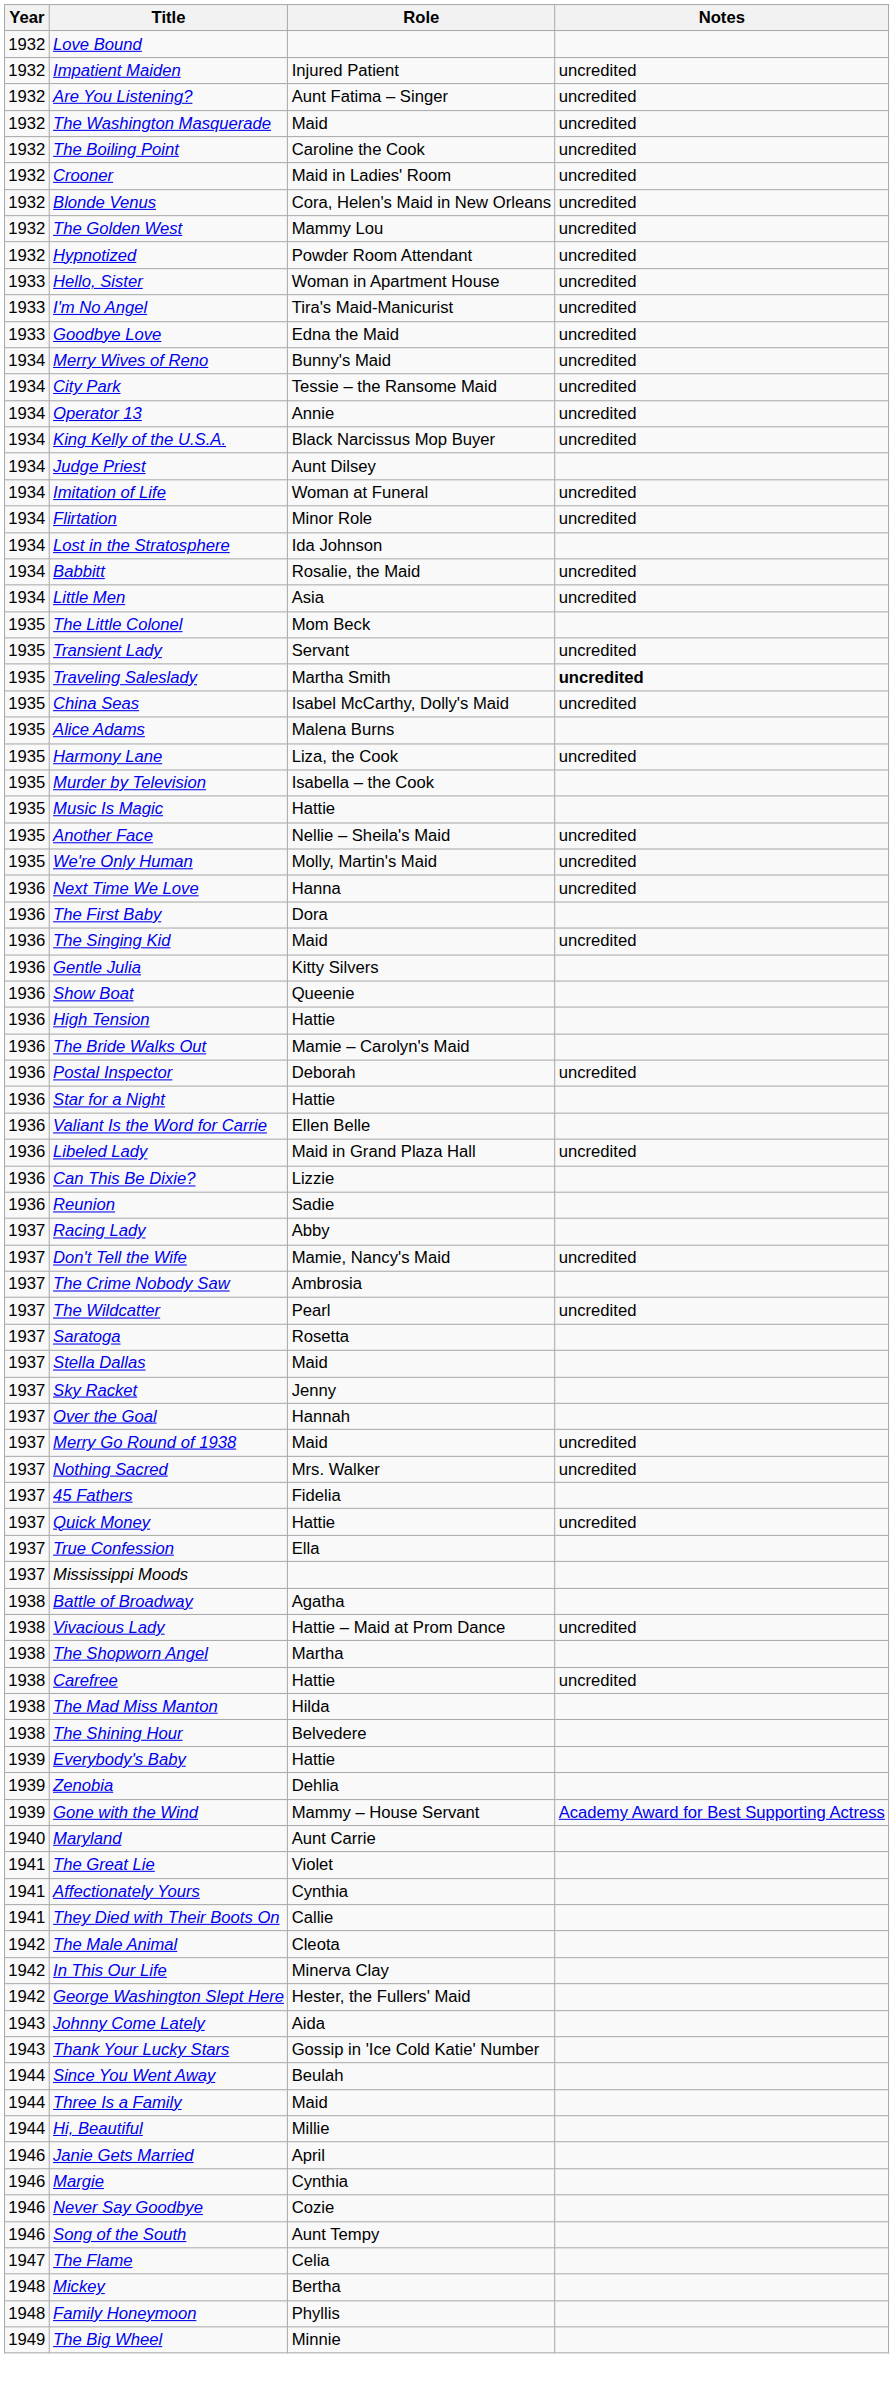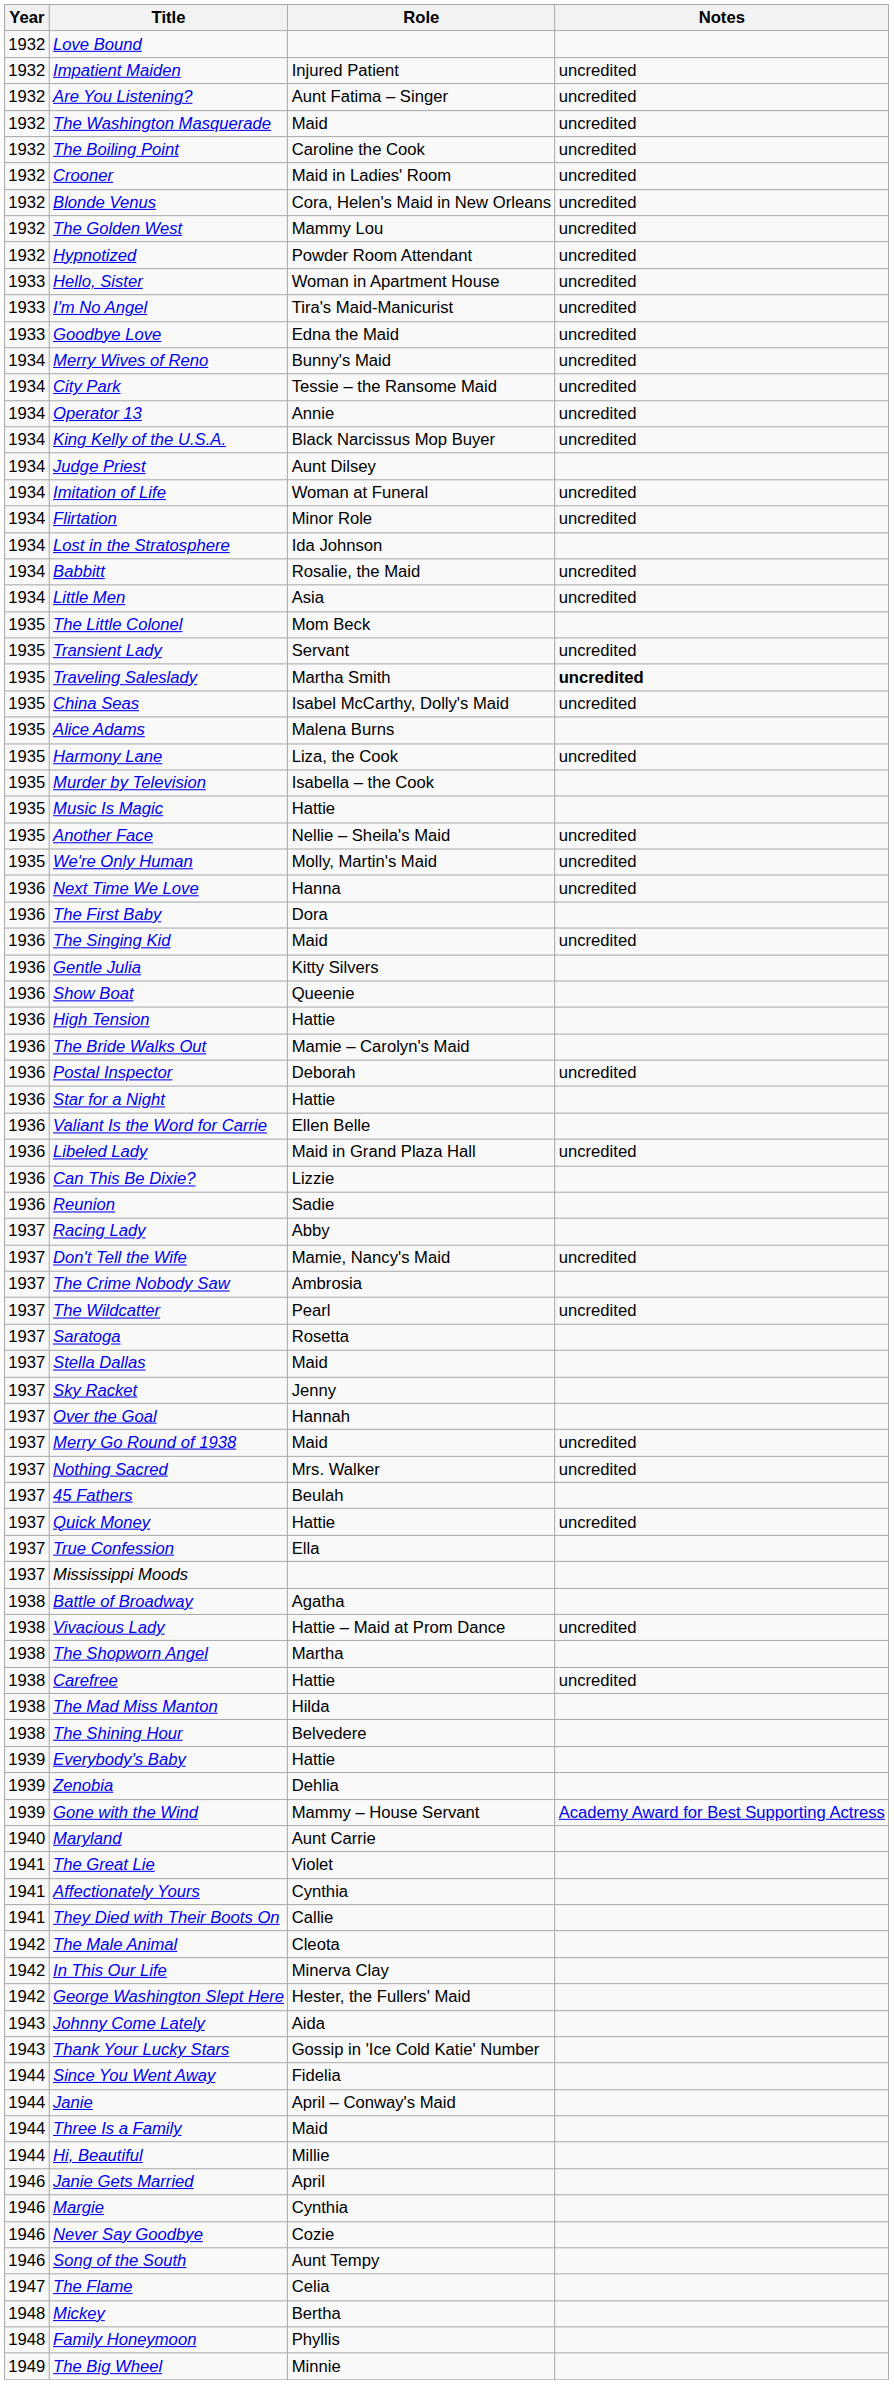45 Fathers | Role: Fidelia -> Beulah
Since You Went Away | Role: Beulah -> Fidelia
+ row: 1944 | Janie | April – Conway's Maid
